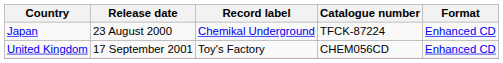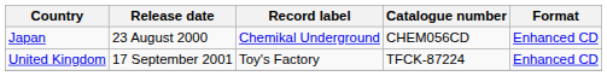Japan | Catalogue number: TFCK-87224 -> CHEM056CD
United Kingdom | Catalogue number: CHEM056CD -> TFCK-87224
